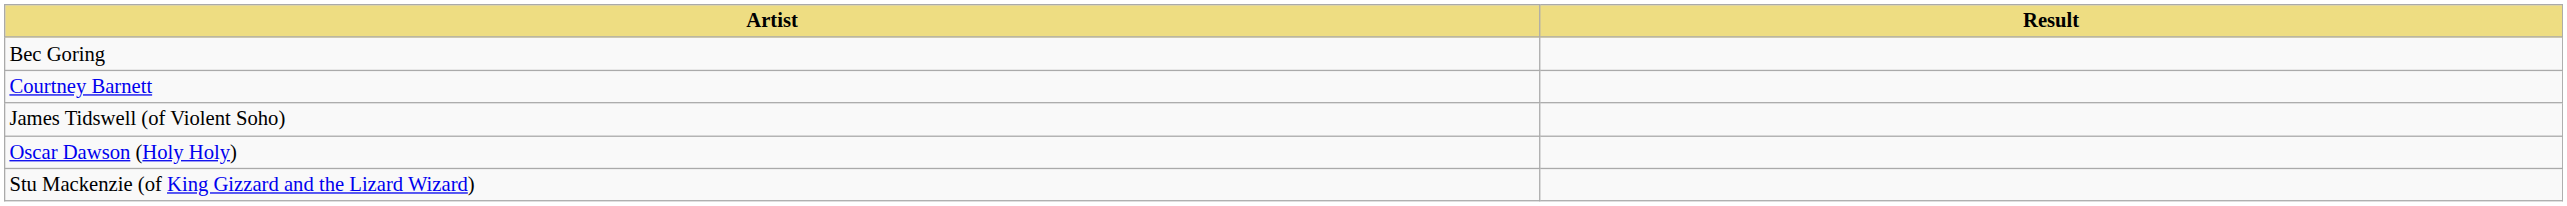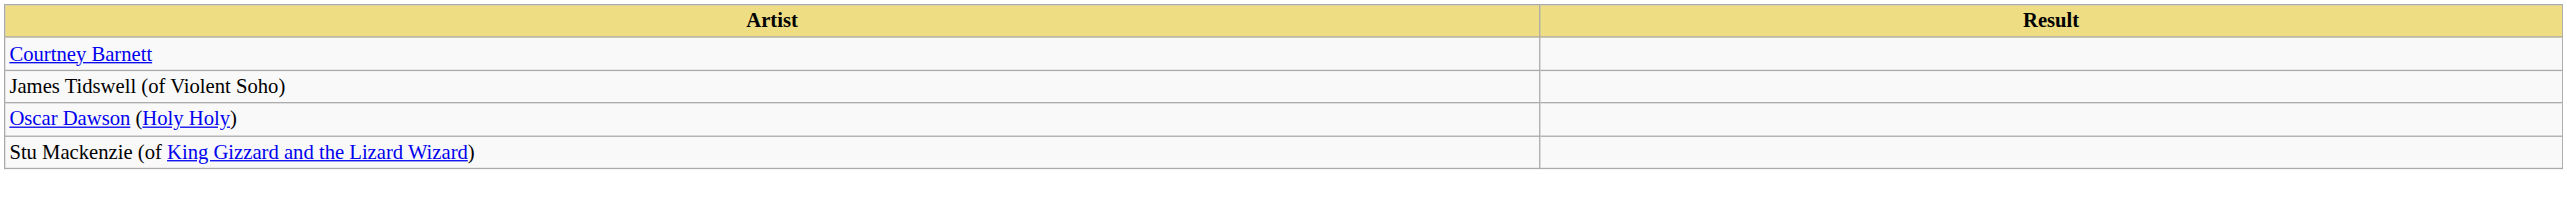- row: Bec Goring
